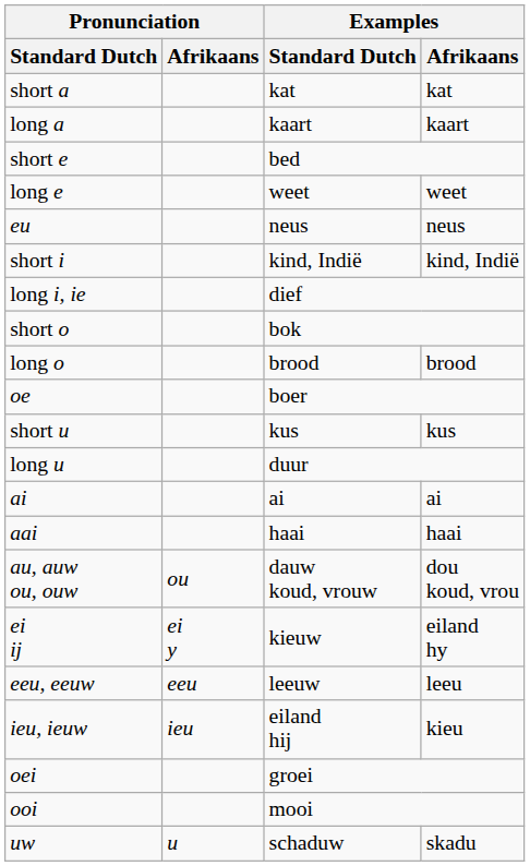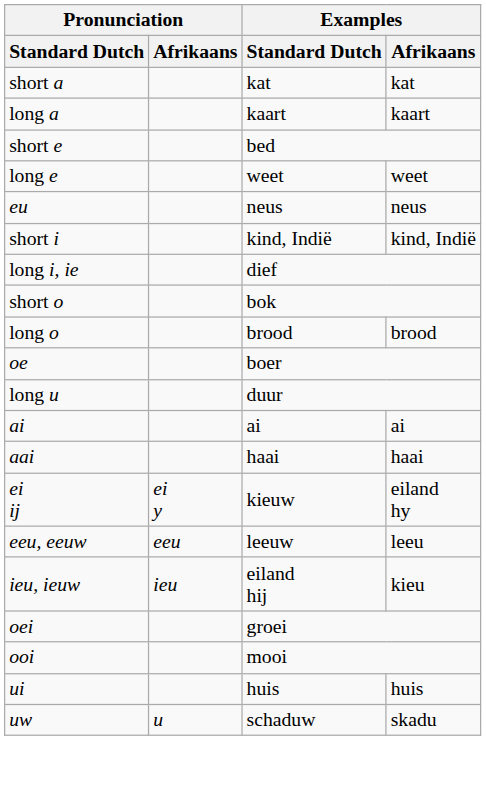- row: short u | kus | kus
- row: au, auw ou, ouw | ou | dauw koud, vrouw | dou koud, vrou
+ row: ui | huis | huis
